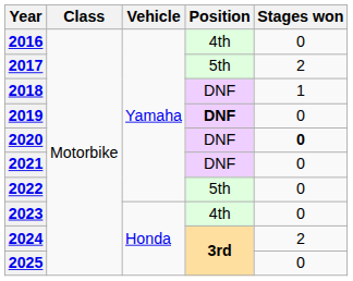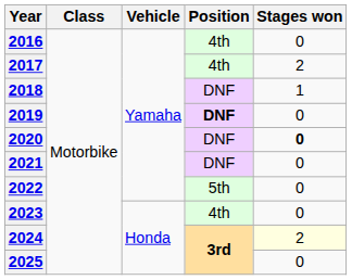2017 | Position: 5th -> 4th
2024 | Stages won: no background -> lightyellow background
